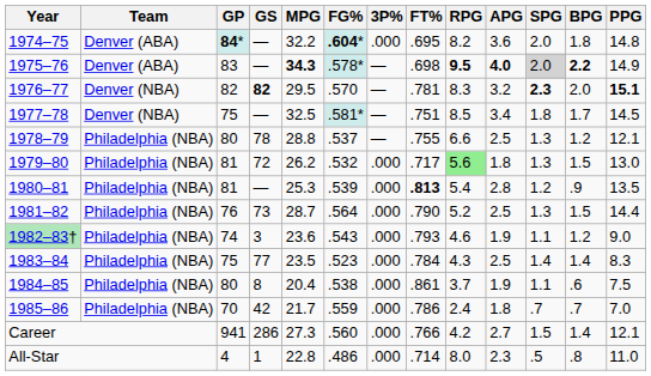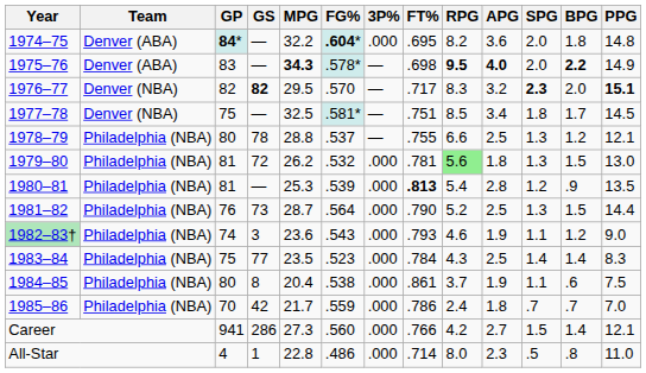1975–76 | SPG: lightgrey background -> no background
1976–77 | FT%: .781 -> .717
1979–80 | FT%: .717 -> .781
